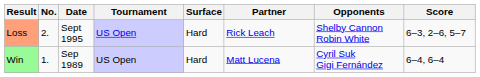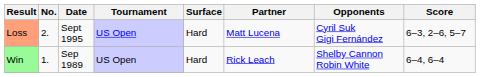Loss | Partner: Rick Leach -> Matt Lucena
Loss | Opponents: Shelby Cannon Robin White -> Cyril Suk Gigi Fernández
Win | Partner: Matt Lucena -> Rick Leach
Win | Opponents: Cyril Suk Gigi Fernández -> Shelby Cannon Robin White
